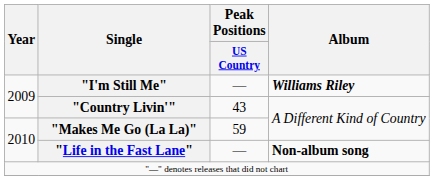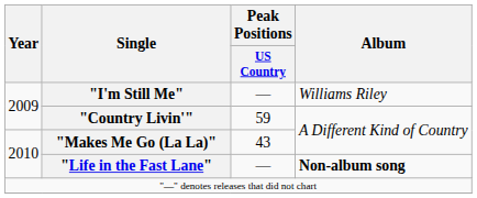"I'm Still Me" | Album: bold -> normal
"Country Livin'" | Peak Positions / US Country: 43 -> 59
"Makes Me Go (La La)" | Peak Positions / US Country: 59 -> 43
